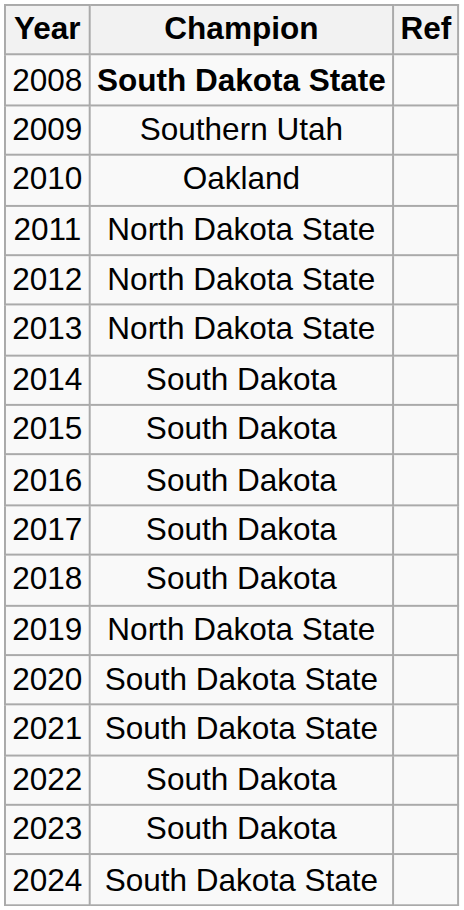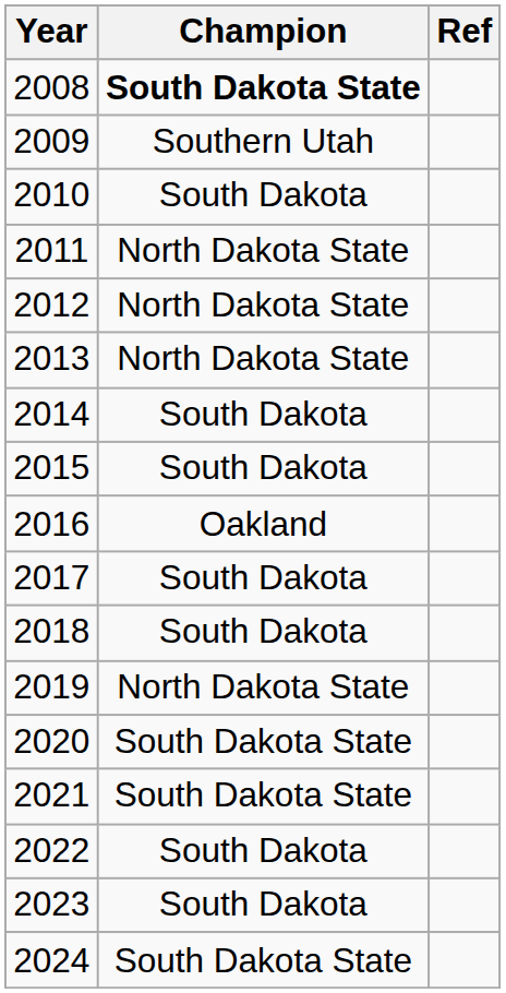2010 | Champion: Oakland -> South Dakota
2016 | Champion: South Dakota -> Oakland
